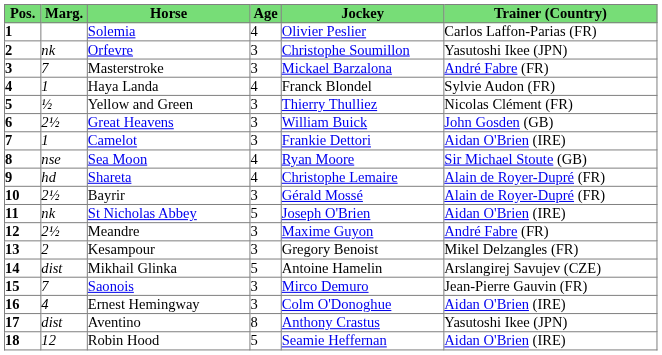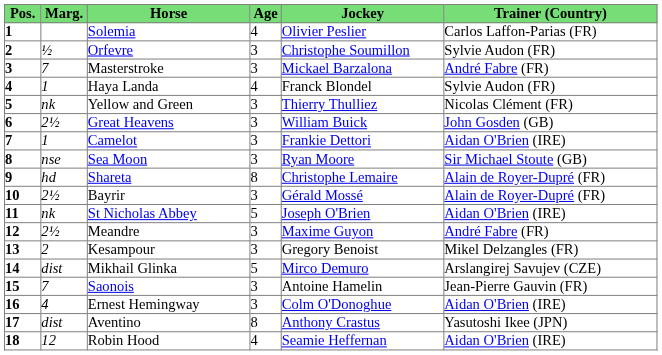Orfevre | Marg.: nk -> ½
Orfevre | Trainer (Country): Yasutoshi Ikee (JPN) -> Sylvie Audon (FR)
Yellow and Green | Marg.: ½ -> nk
Sea Moon | Age: 4 -> 3
Shareta | Age: 4 -> 8
Mikhail Glinka | Jockey: Antoine Hamelin -> Mirco Demuro
Saonois | Jockey: Mirco Demuro -> Antoine Hamelin
Robin Hood | Age: 5 -> 4
